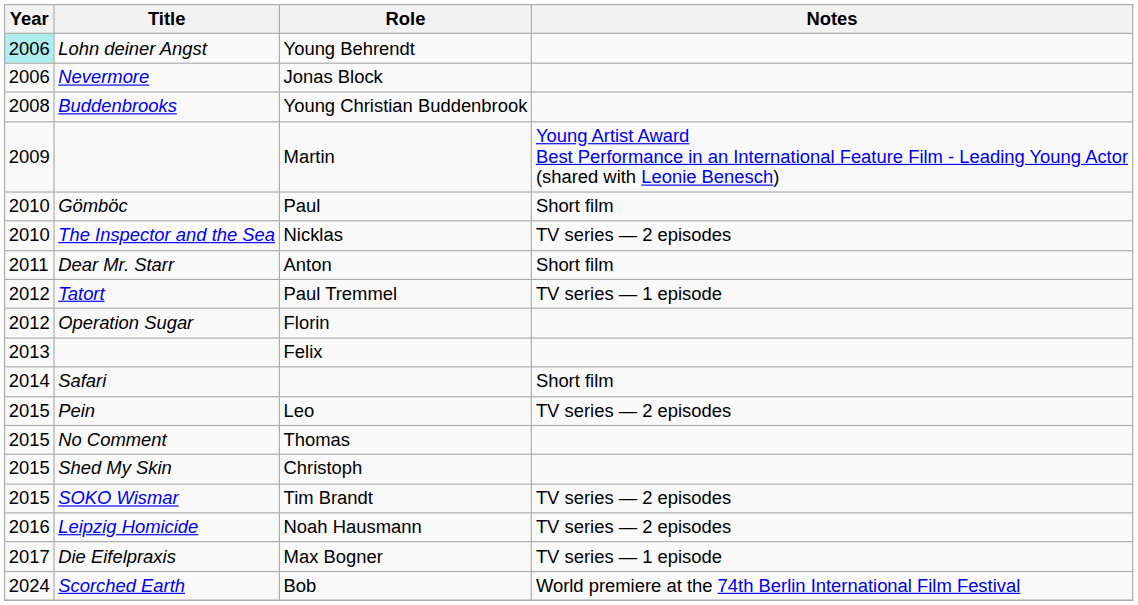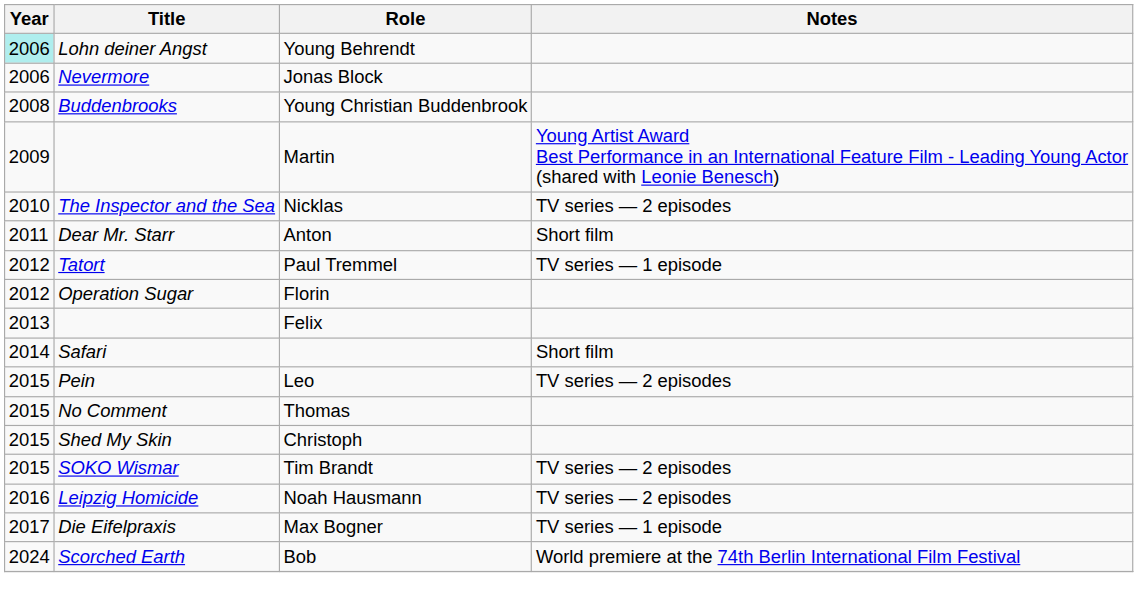- row: 2010 | Gömböc | Paul | Short film
